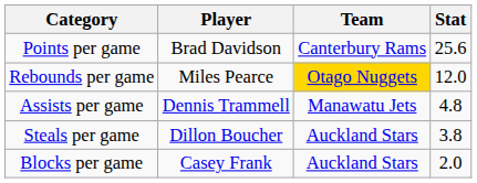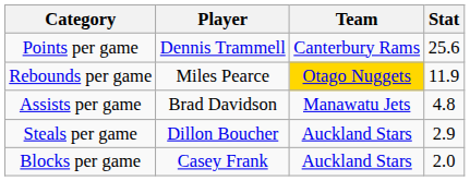Points per game | Player: Brad Davidson -> Dennis Trammell
Rebounds per game | Stat: 12.0 -> 11.9
Assists per game | Player: Dennis Trammell -> Brad Davidson
Steals per game | Stat: 3.8 -> 2.9
